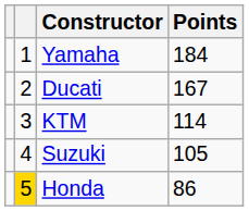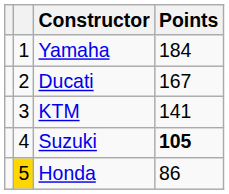KTM | Points: 114 -> 141
Suzuki | Points: normal -> bold
